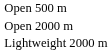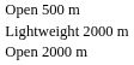rows swapped: Open 2000 m <-> Lightweight 2000 m
